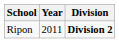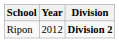Ripon | Year: 2011 -> 2012
